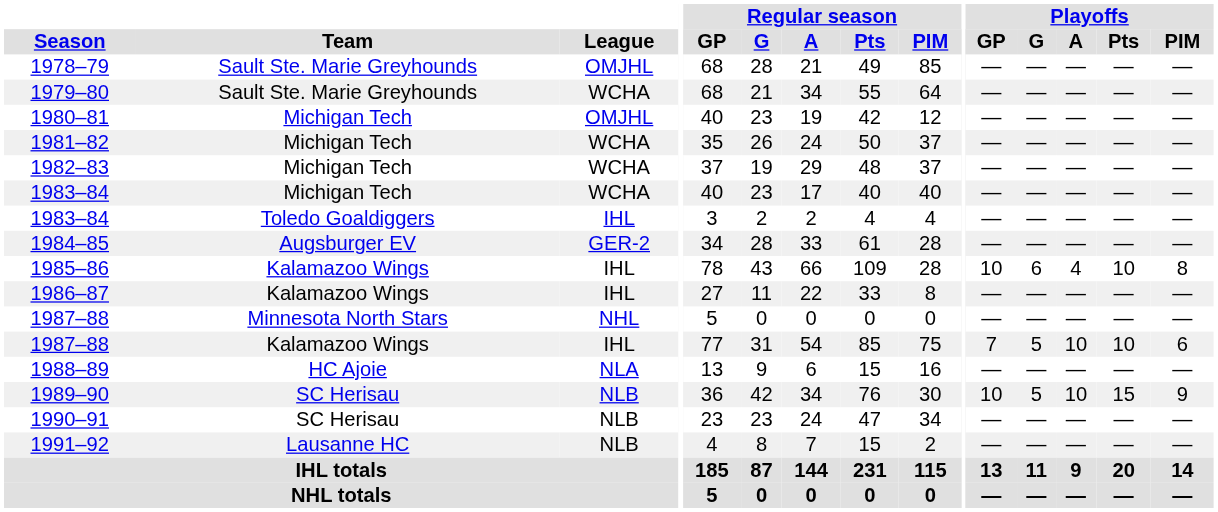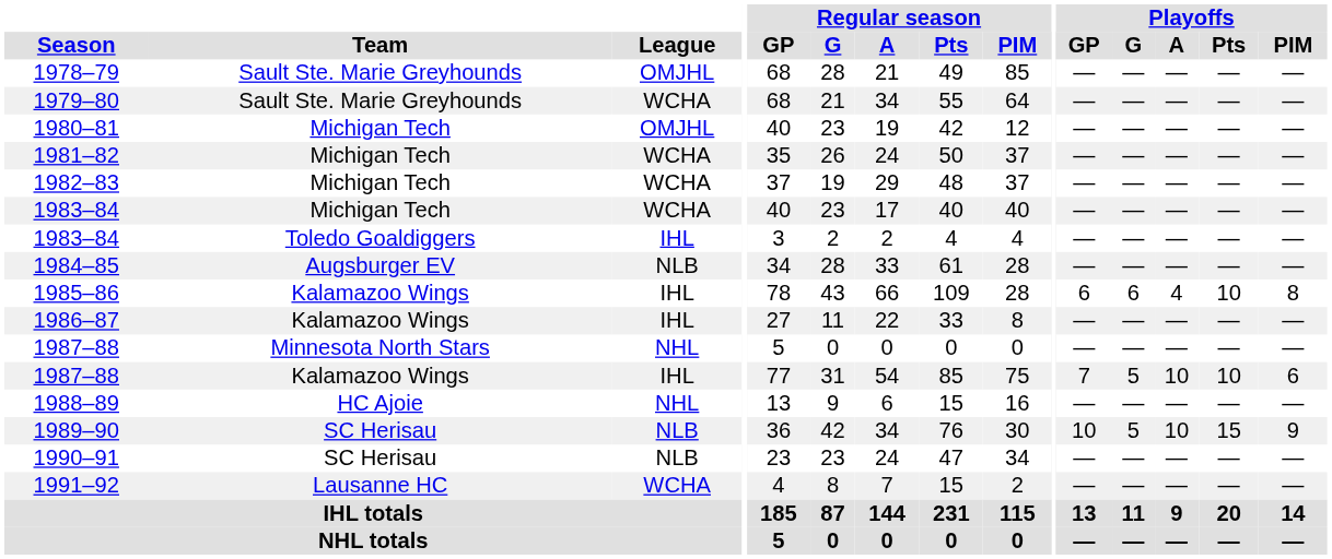1984–85 | League: GER-2 -> NLB
1985–86 | Playoffs / GP: 10 -> 6
1988–89 | League: NLA -> NHL
1991–92 | League: NLB -> WCHA
